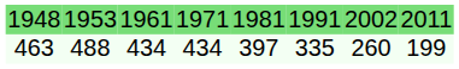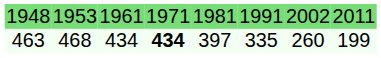463 | column 2: 488 -> 468
463 | column 4: normal -> bold
